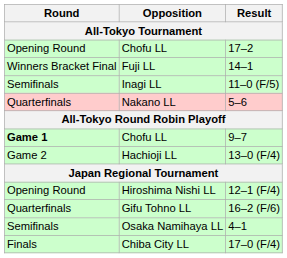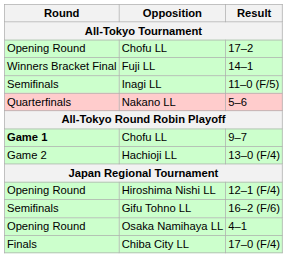Gifu Tohno LL | Round: Quarterfinals -> Semifinals
Osaka Namihaya LL | Round: Semifinals -> Opening Round
